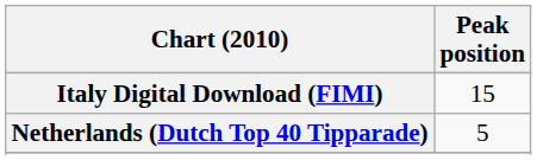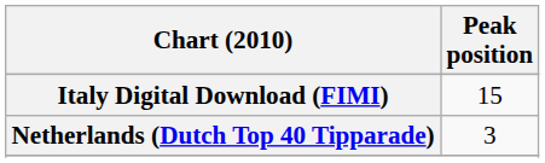Netherlands (Dutch Top 40 Tipparade) | Peak position: 5 -> 3
